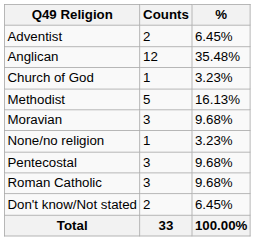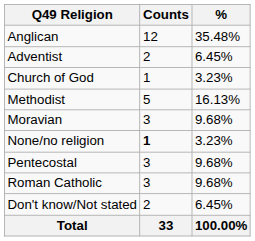rows swapped: Adventist <-> Anglican
None/no religion | Counts: normal -> bold
